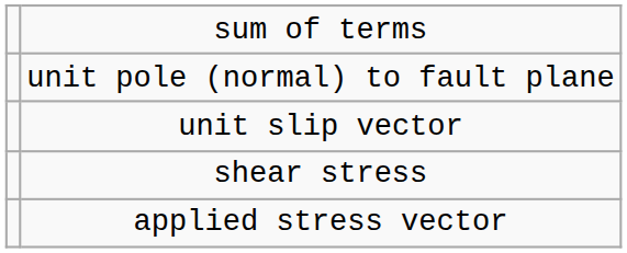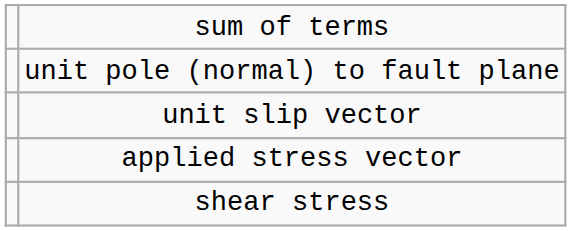rows swapped: applied stress vector <-> shear stress
